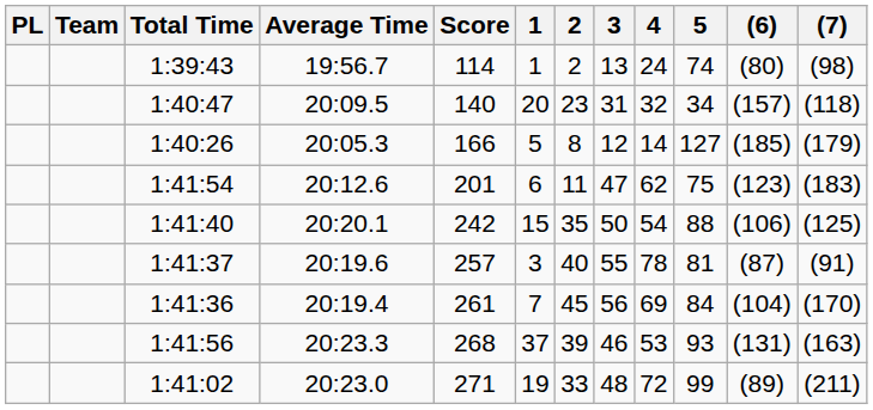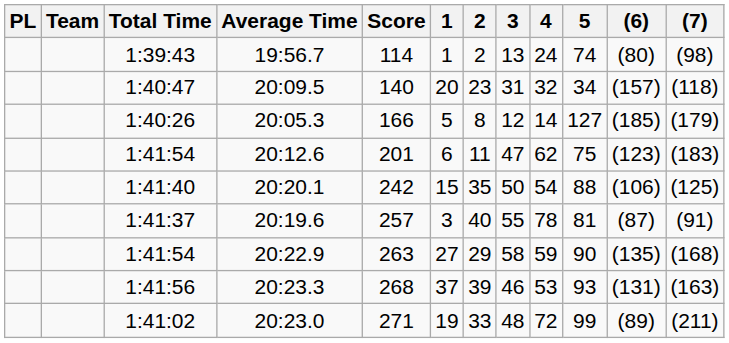- row: 1:41:36 | 20:19.4 | 261 | 7 | 45 | 56 | 69 | 84 | (104) | (170)
+ row: 1:41:54 | 20:22.9 | 263 | 27 | 29 | 58 | 59 | 90 | (135) | (168)
